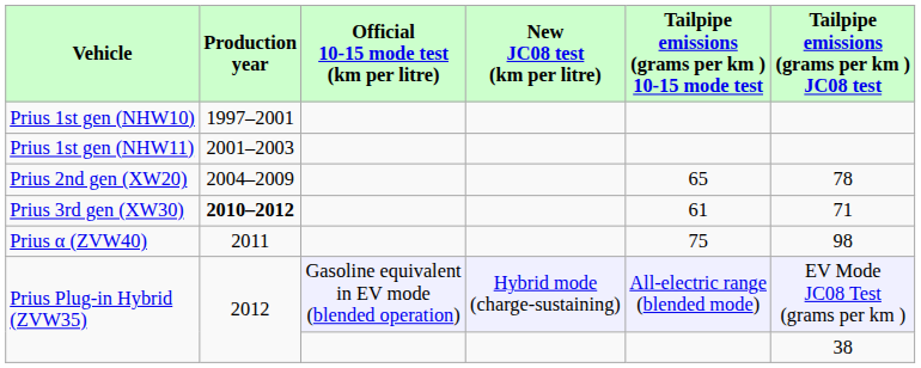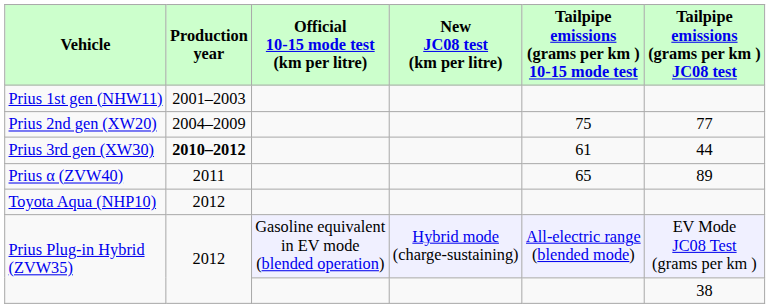- row: Prius 1st gen (NHW10) | 1997–2001
Prius 2nd gen (XW20) | Tailpipe emissions (grams per km ) 10-15 mode test: 65 -> 75
Prius 2nd gen (XW20) | Tailpipe emissions (grams per km ) JC08 test: 78 -> 77
Prius 3rd gen (XW30) | Tailpipe emissions (grams per km ) JC08 test: 71 -> 44
Prius α (ZVW40) | Tailpipe emissions (grams per km ) 10-15 mode test: 75 -> 65
Prius α (ZVW40) | Tailpipe emissions (grams per km ) JC08 test: 98 -> 89
+ row: Toyota Aqua (NHP10) | 2012
